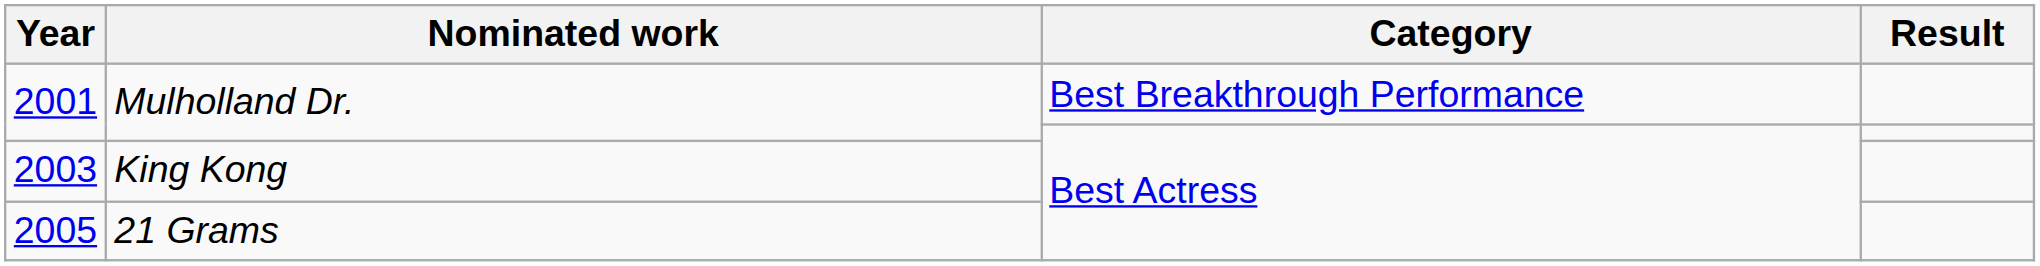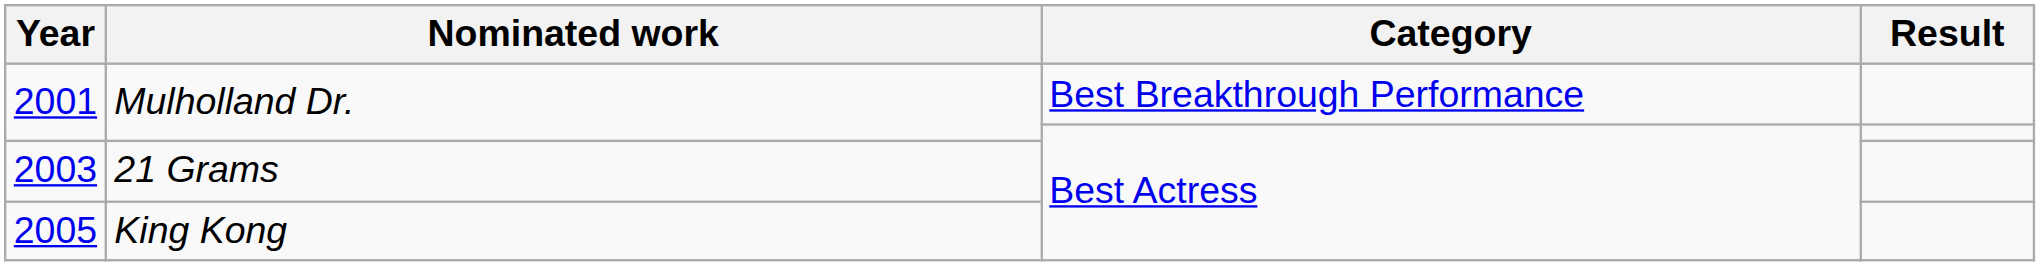2003 | Nominated work: King Kong -> 21 Grams
2005 | Nominated work: 21 Grams -> King Kong
